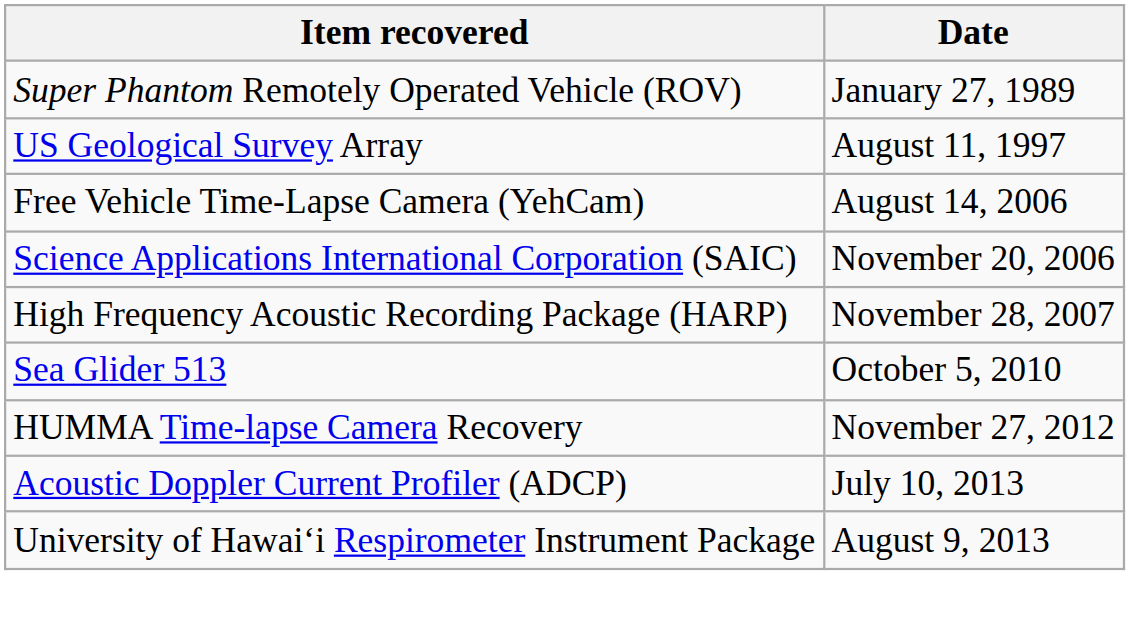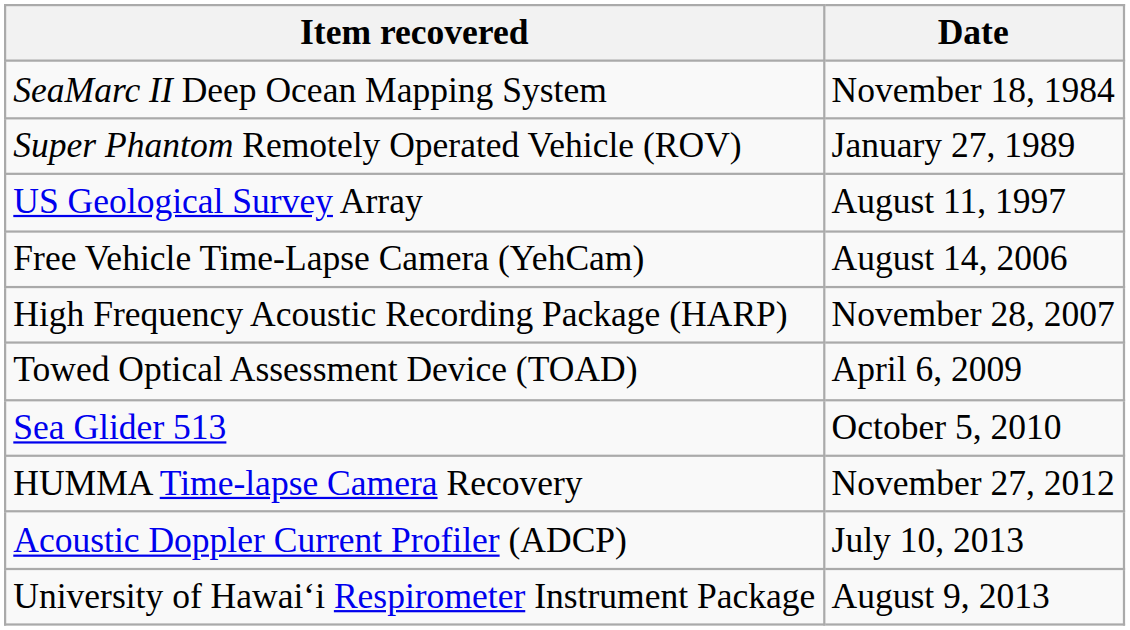+ row: SeaMarc II Deep Ocean Mapping System | November 18, 1984
- row: Science Applications International Corporation (SAIC) | November 20, 2006
+ row: Towed Optical Assessment Device (TOAD) | April 6, 2009
